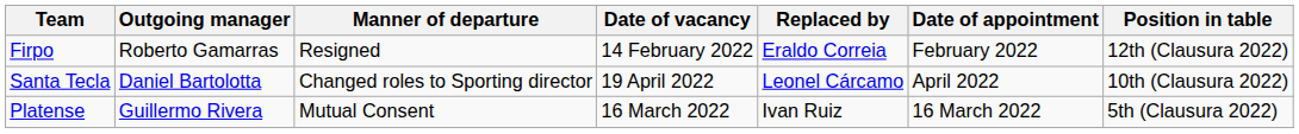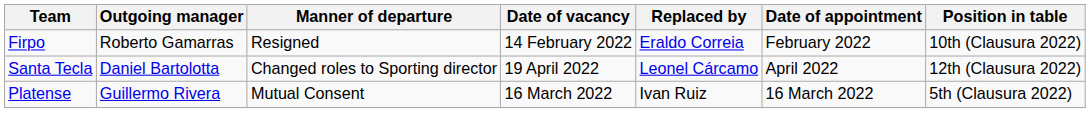Firpo | Position in table: 12th (Clausura 2022) -> 10th (Clausura 2022)
Santa Tecla | Position in table: 10th (Clausura 2022) -> 12th (Clausura 2022)
